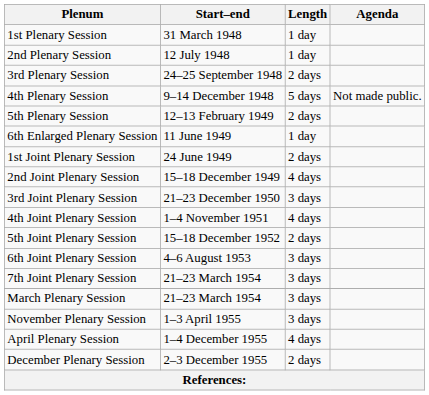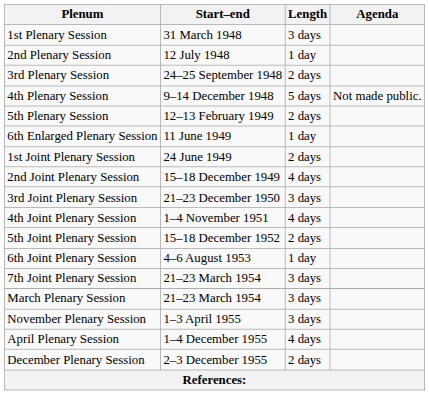1st Plenary Session | Length: 1 day -> 3 days
6th Joint Plenary Session | Length: 3 days -> 1 day
